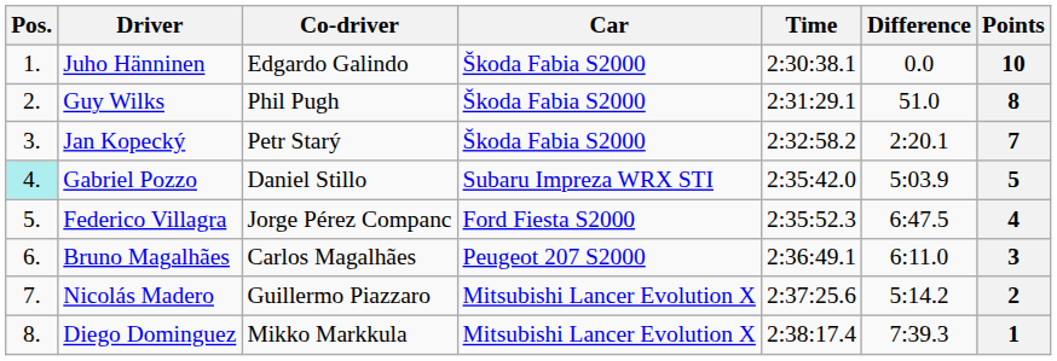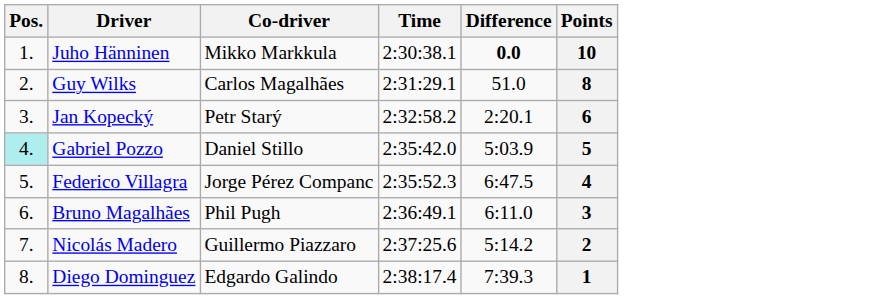- column: Car | Škoda Fabia S2000 | Škoda Fabia S2000 | Škoda Fabia S2000 | Subaru Impreza WRX STI | Ford Fiesta S2000 | Peugeot 207 S2000 | Mitsubishi Lancer Evolution X | Mitsubishi Lancer Evolution X
Juho Hänninen | Co-driver: Edgardo Galindo -> Mikko Markkula
Juho Hänninen | Difference: normal -> bold
Guy Wilks | Co-driver: Phil Pugh -> Carlos Magalhães
Jan Kopecký | Points: 7 -> 6
Bruno Magalhães | Co-driver: Carlos Magalhães -> Phil Pugh
Diego Dominguez | Co-driver: Mikko Markkula -> Edgardo Galindo
